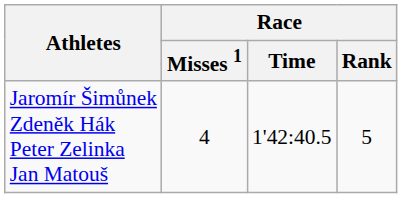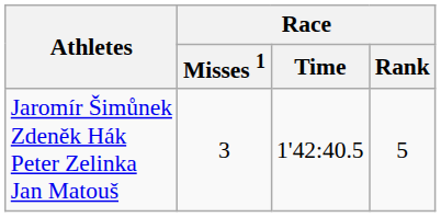Jaromír Šimůnek Zdeněk Hák Peter Zelinka Jan Matouš | Race / Misses 1: 4 -> 3
